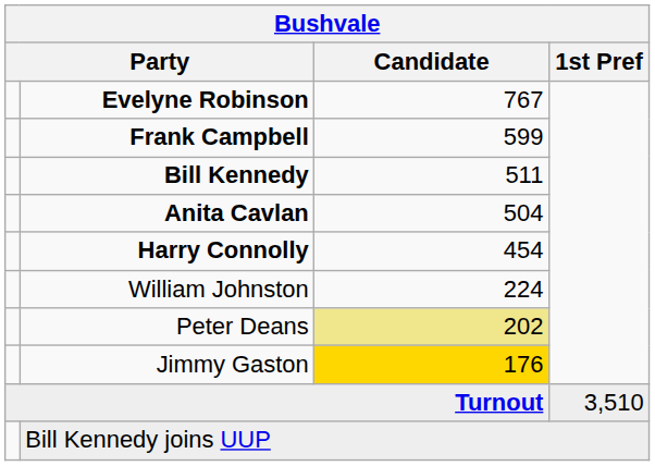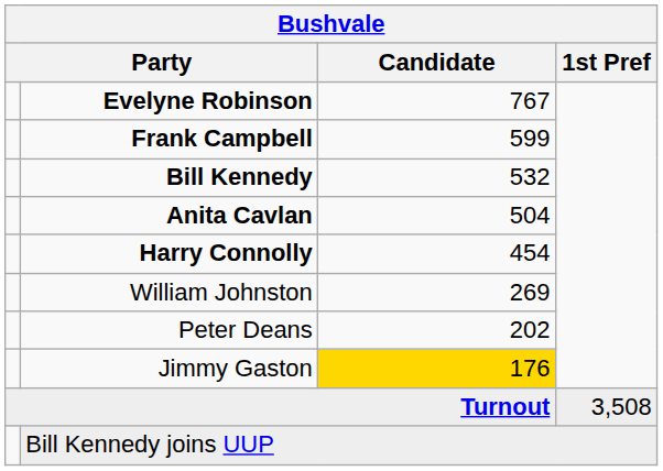Bill Kennedy | Candidate: 511 -> 532
William Johnston | Candidate: 224 -> 269
Peter Deans | Candidate: khaki background -> no background
Turnout | 1st Pref: 3,510 -> 3,508
